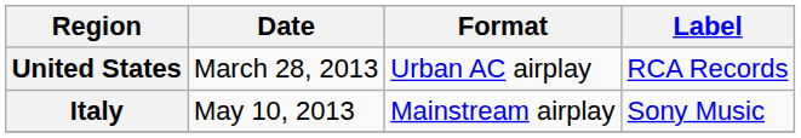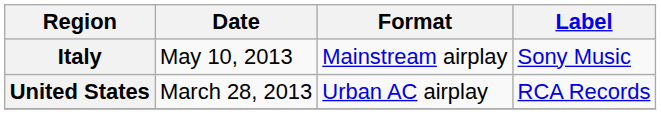rows swapped: United States <-> Italy
